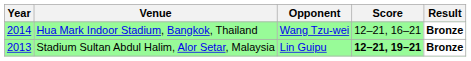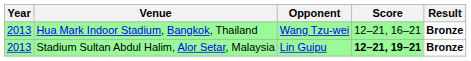Hua Mark Indoor Stadium, Bangkok, Thailand | Year: 2014 -> 2013
